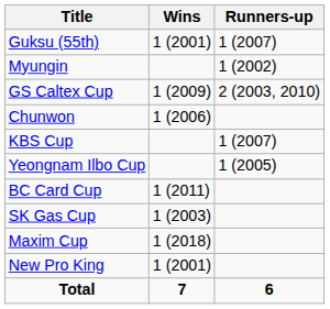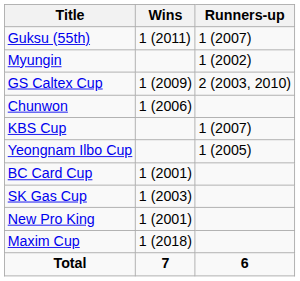Guksu (55th) | Wins: 1 (2001) -> 1 (2011)
BC Card Cup | Wins: 1 (2011) -> 1 (2001)
rows swapped: New Pro King <-> Maxim Cup
